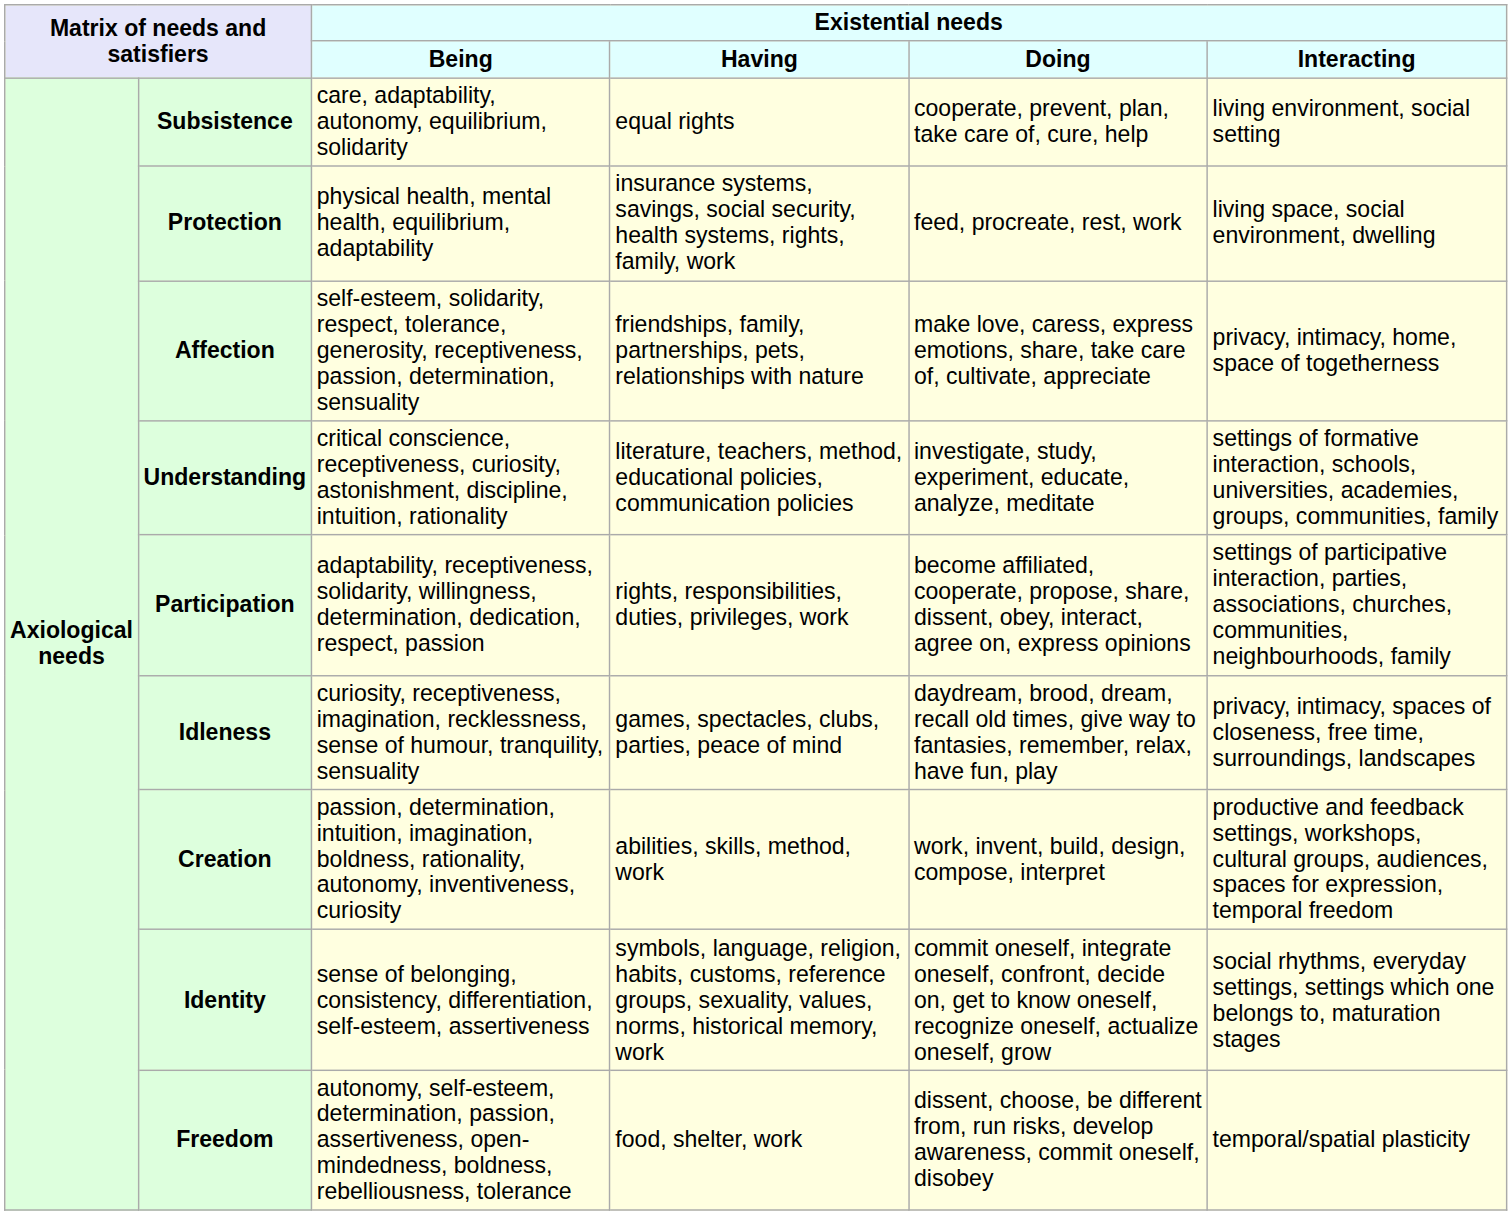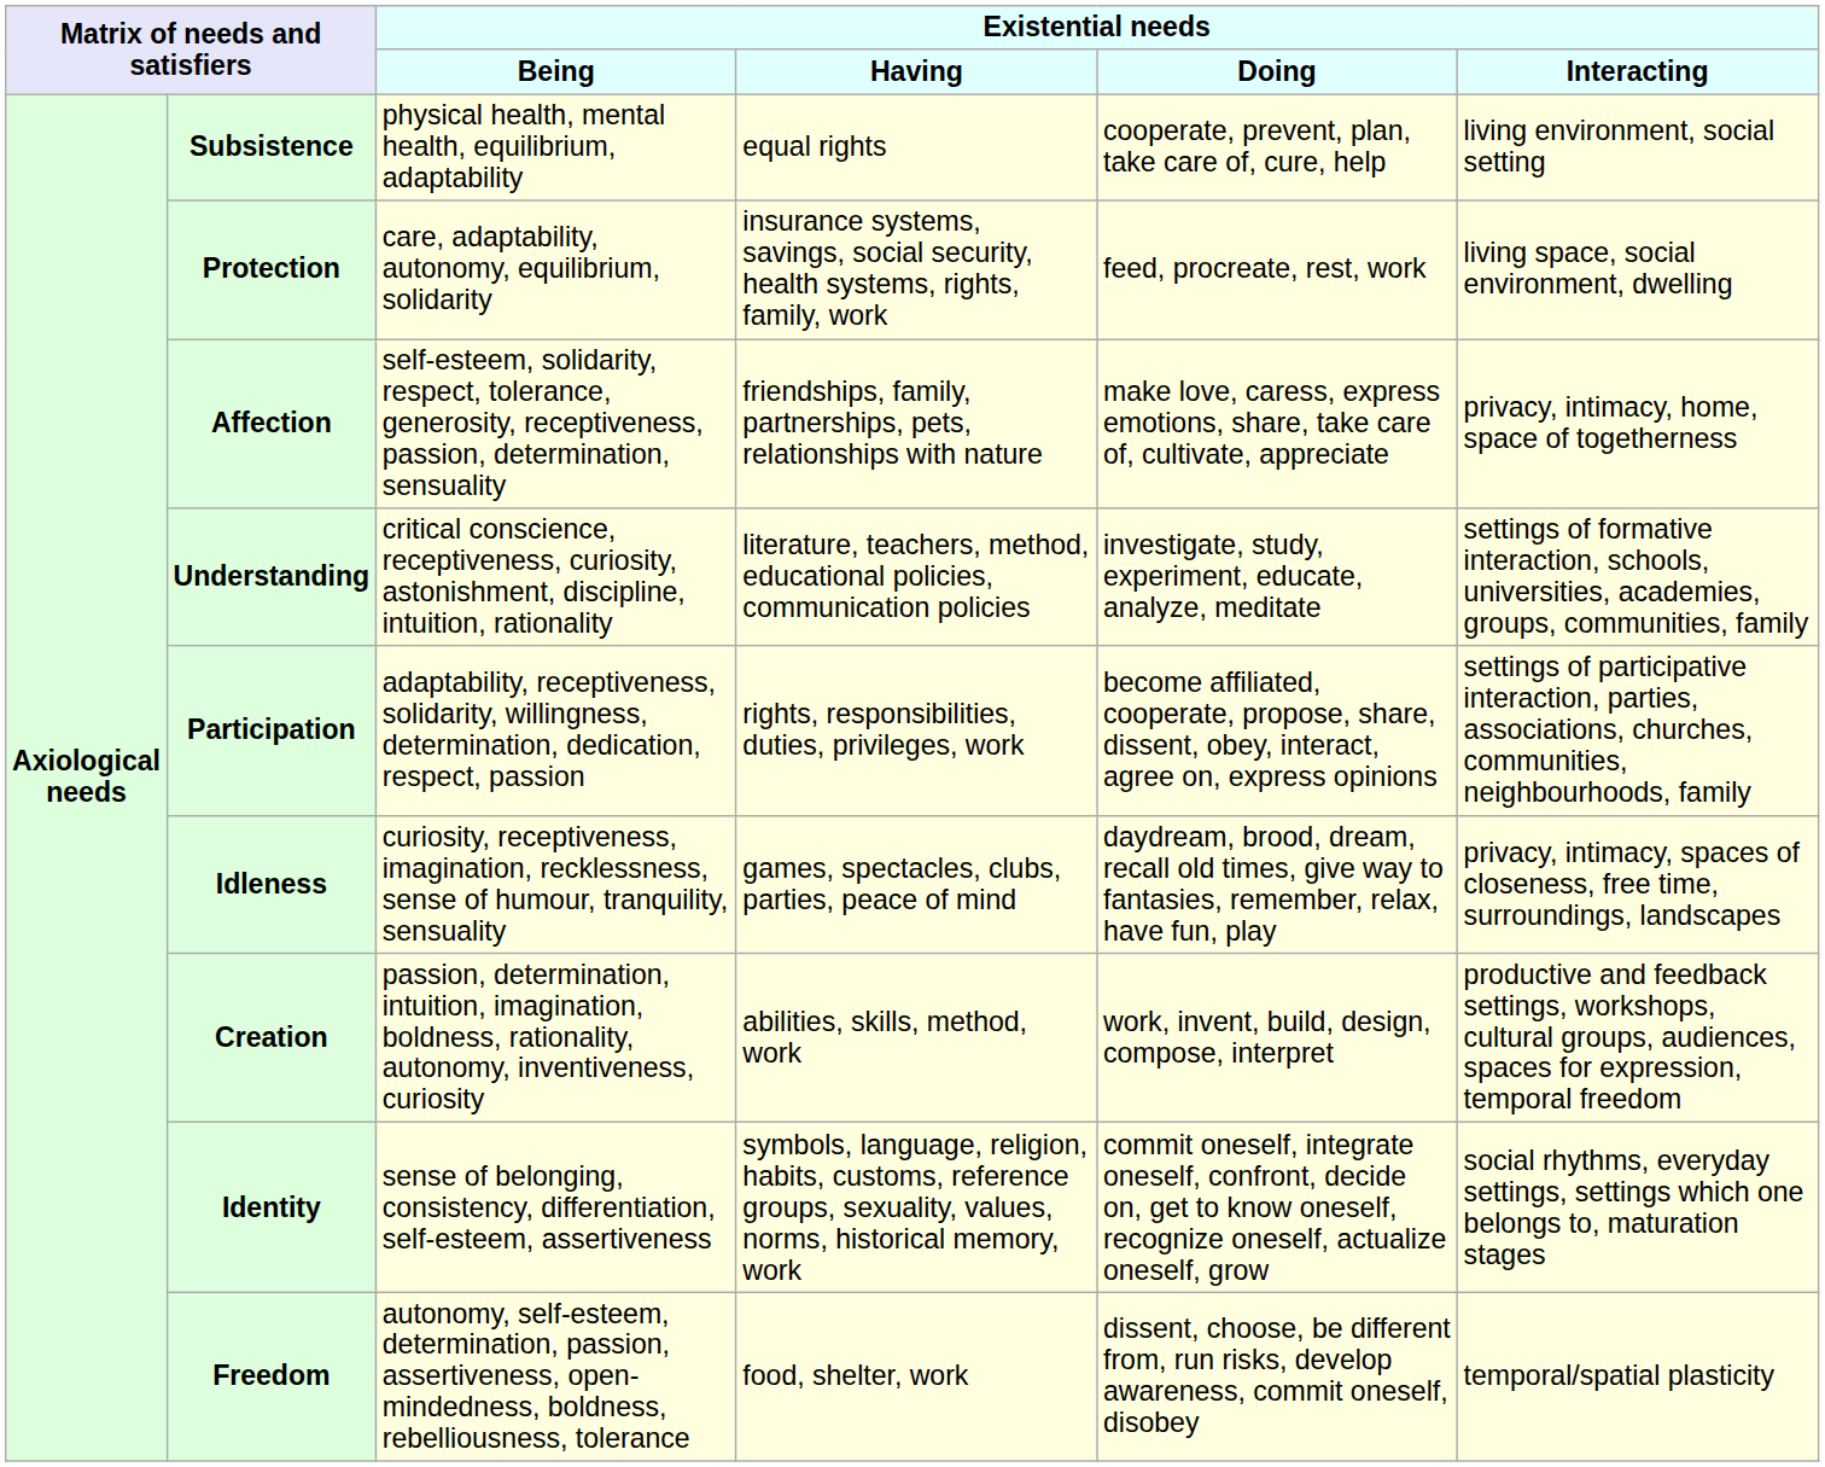Subsistence | Existential needs / Being: care, adaptability, autonomy, equilibrium, solidarity -> physical health, mental health, equilibrium, adaptability
Protection | Existential needs / Being: physical health, mental health, equilibrium, adaptability -> care, adaptability, autonomy, equilibrium, solidarity
